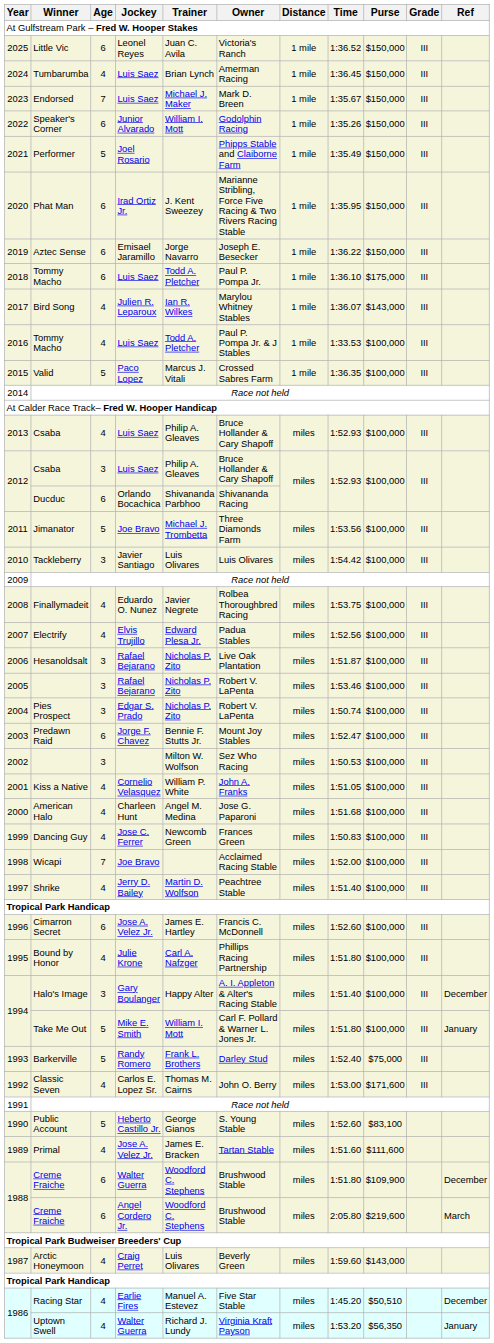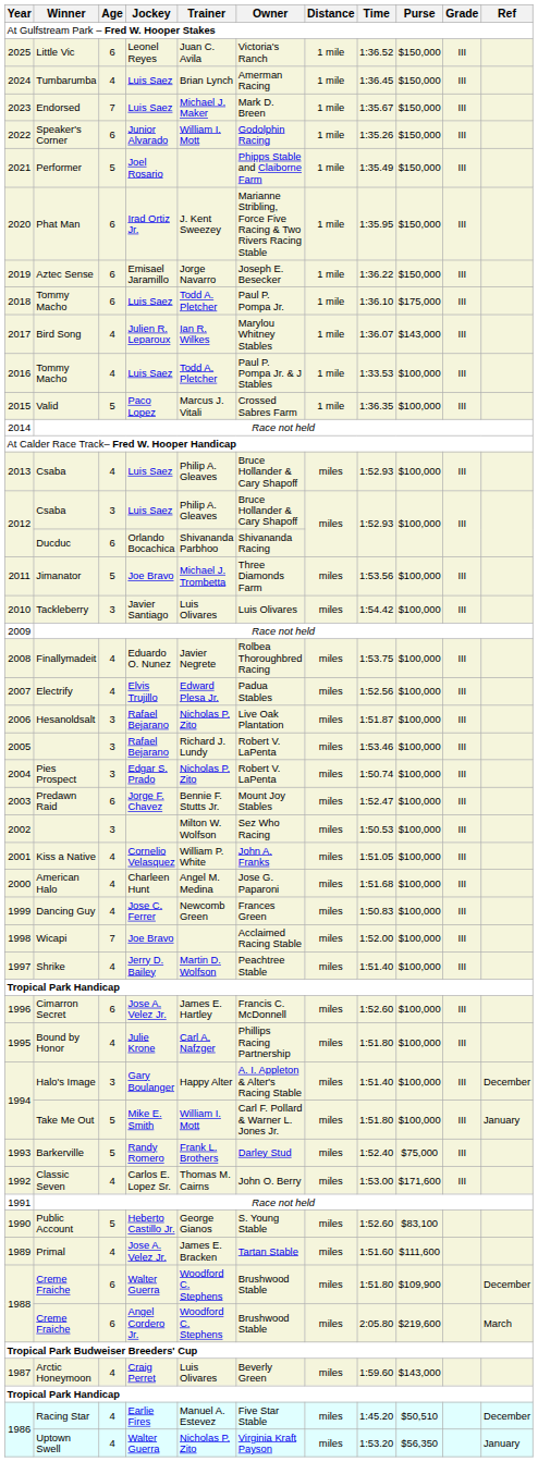2005 | Trainer: Nicholas P. Zito -> Richard J. Lundy
1986 / Walter Guerra | Trainer: Richard J. Lundy -> Nicholas P. Zito
